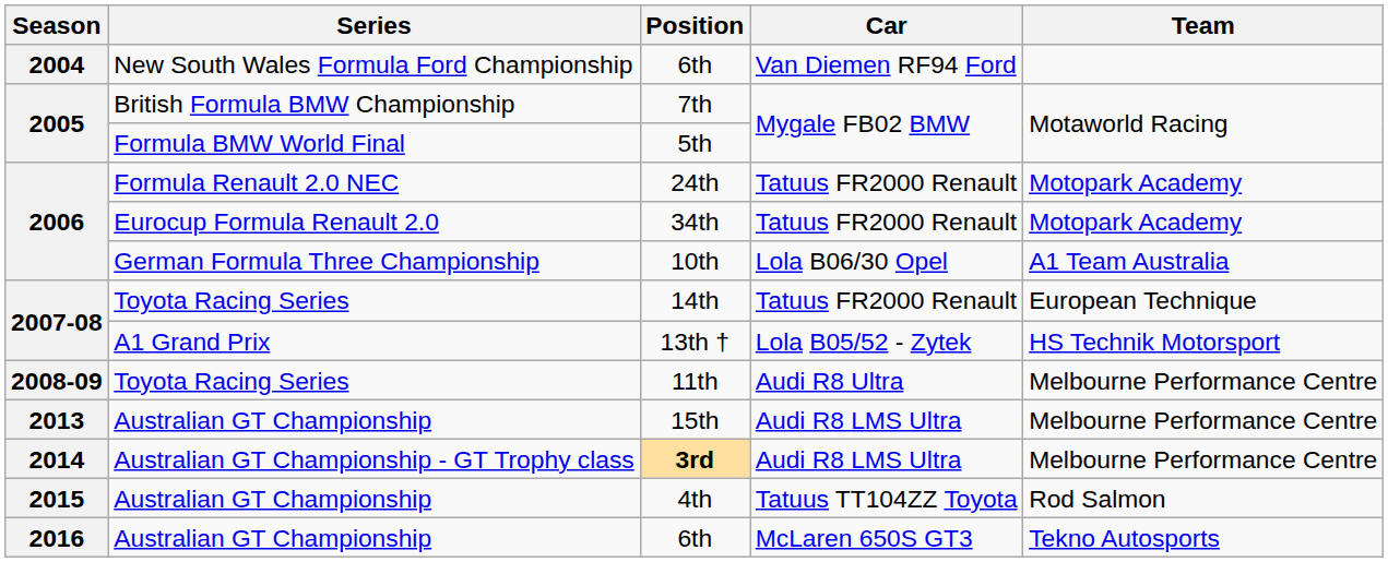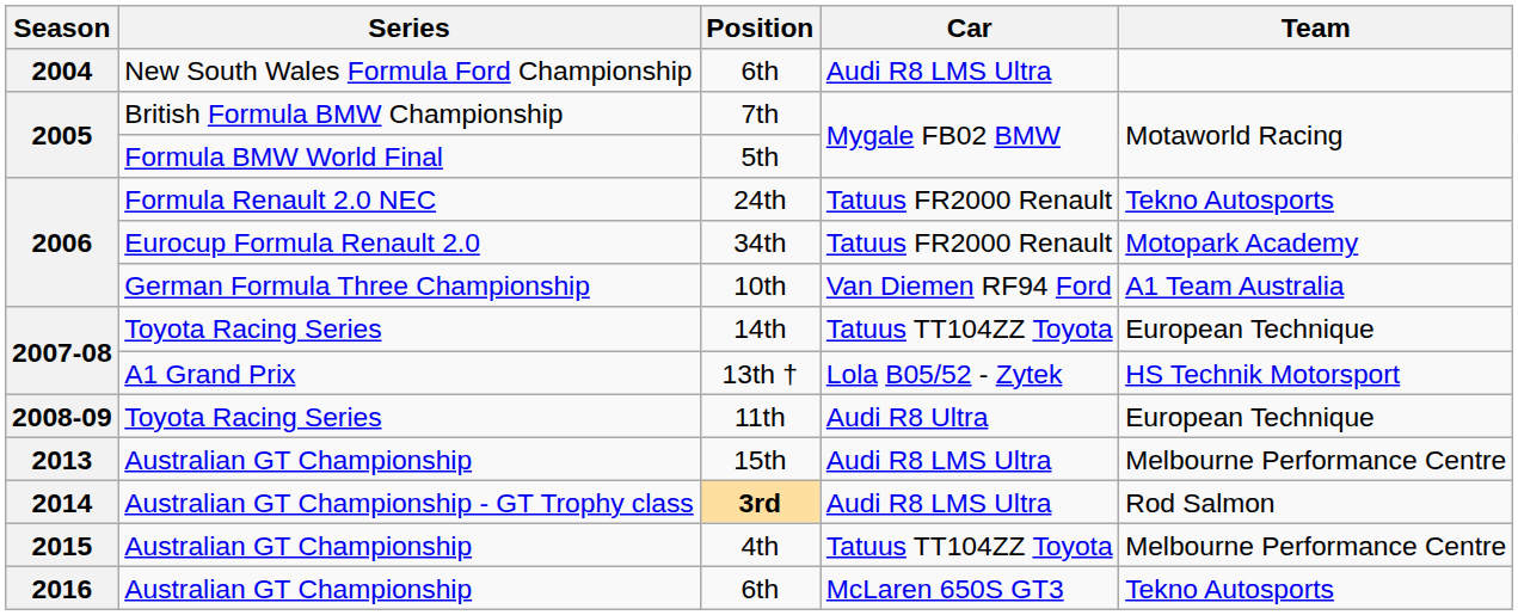New South Wales Formula Ford Championship / 6th | Car: Van Diemen RF94 Ford -> Audi R8 LMS Ultra
24th | Team: Motopark Academy -> Tekno Autosports
10th | Car: Lola B06/30 Opel -> Van Diemen RF94 Ford
14th | Car: Tatuus FR2000 Renault -> Tatuus TT104ZZ Toyota
11th | Team: Melbourne Performance Centre -> European Technique
3rd | Team: Melbourne Performance Centre -> Rod Salmon
4th | Team: Rod Salmon -> Melbourne Performance Centre
